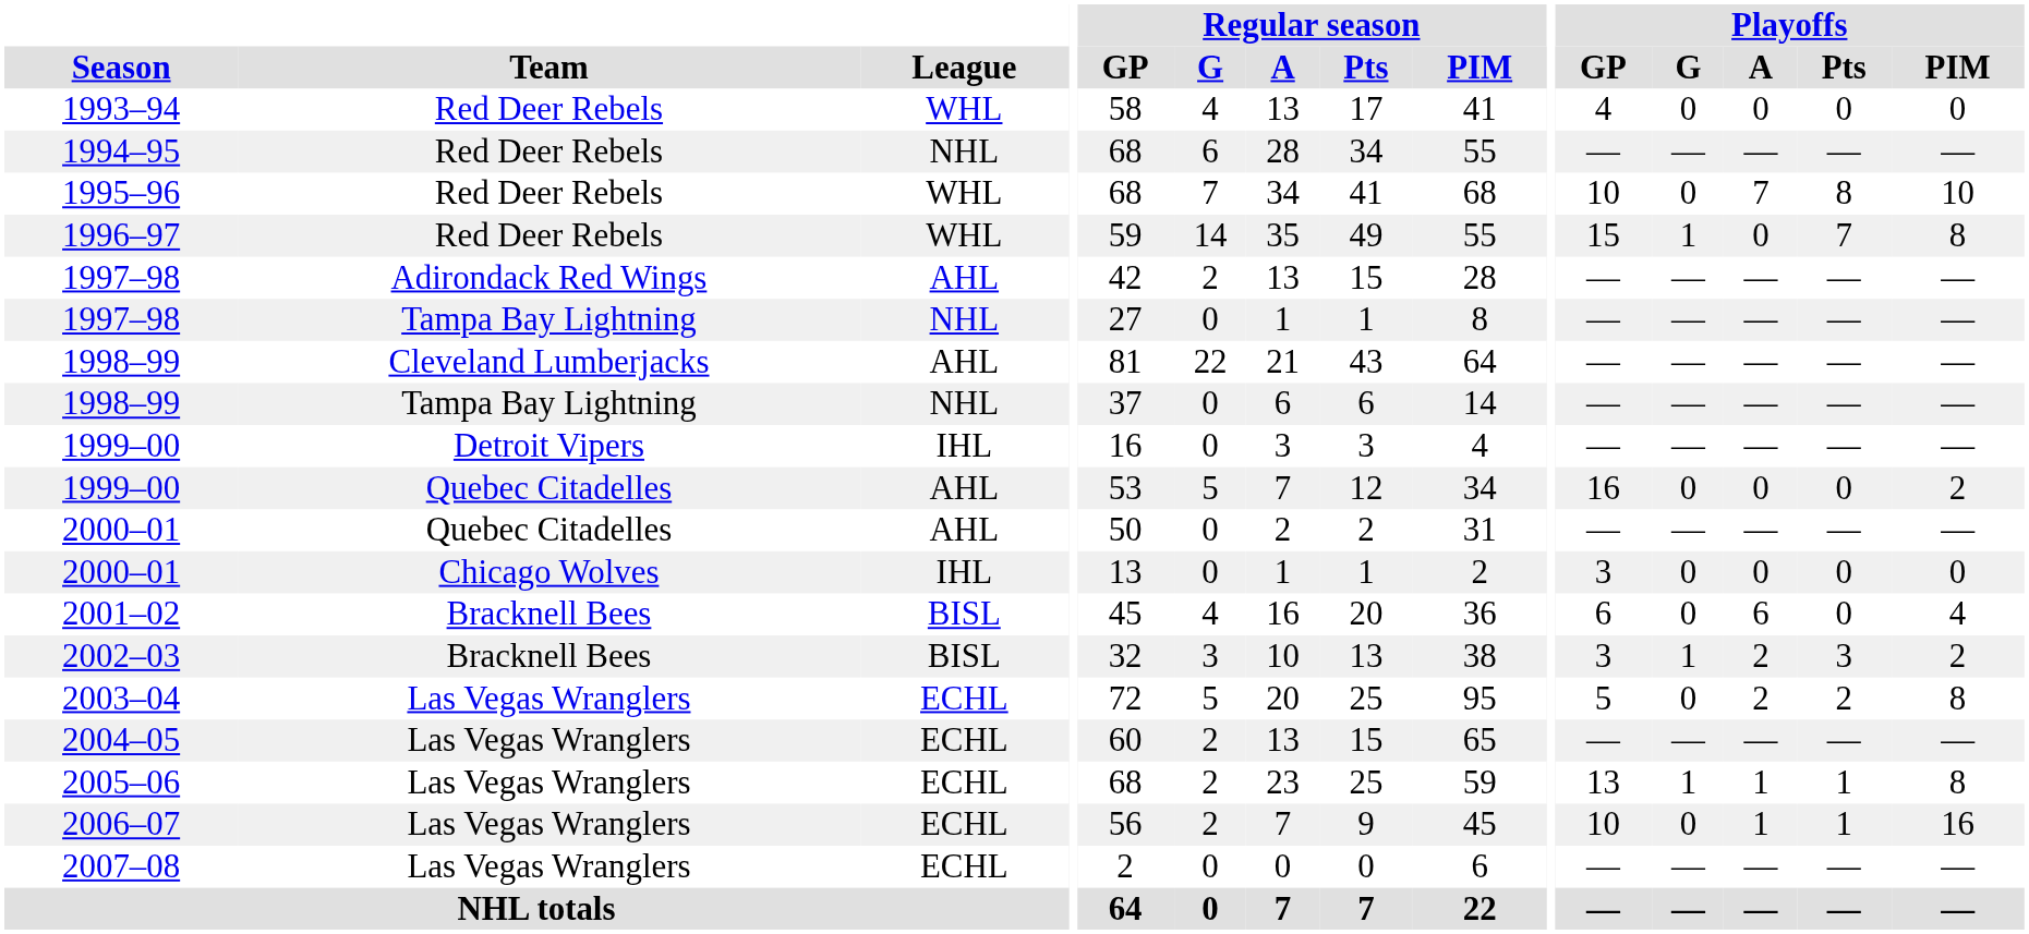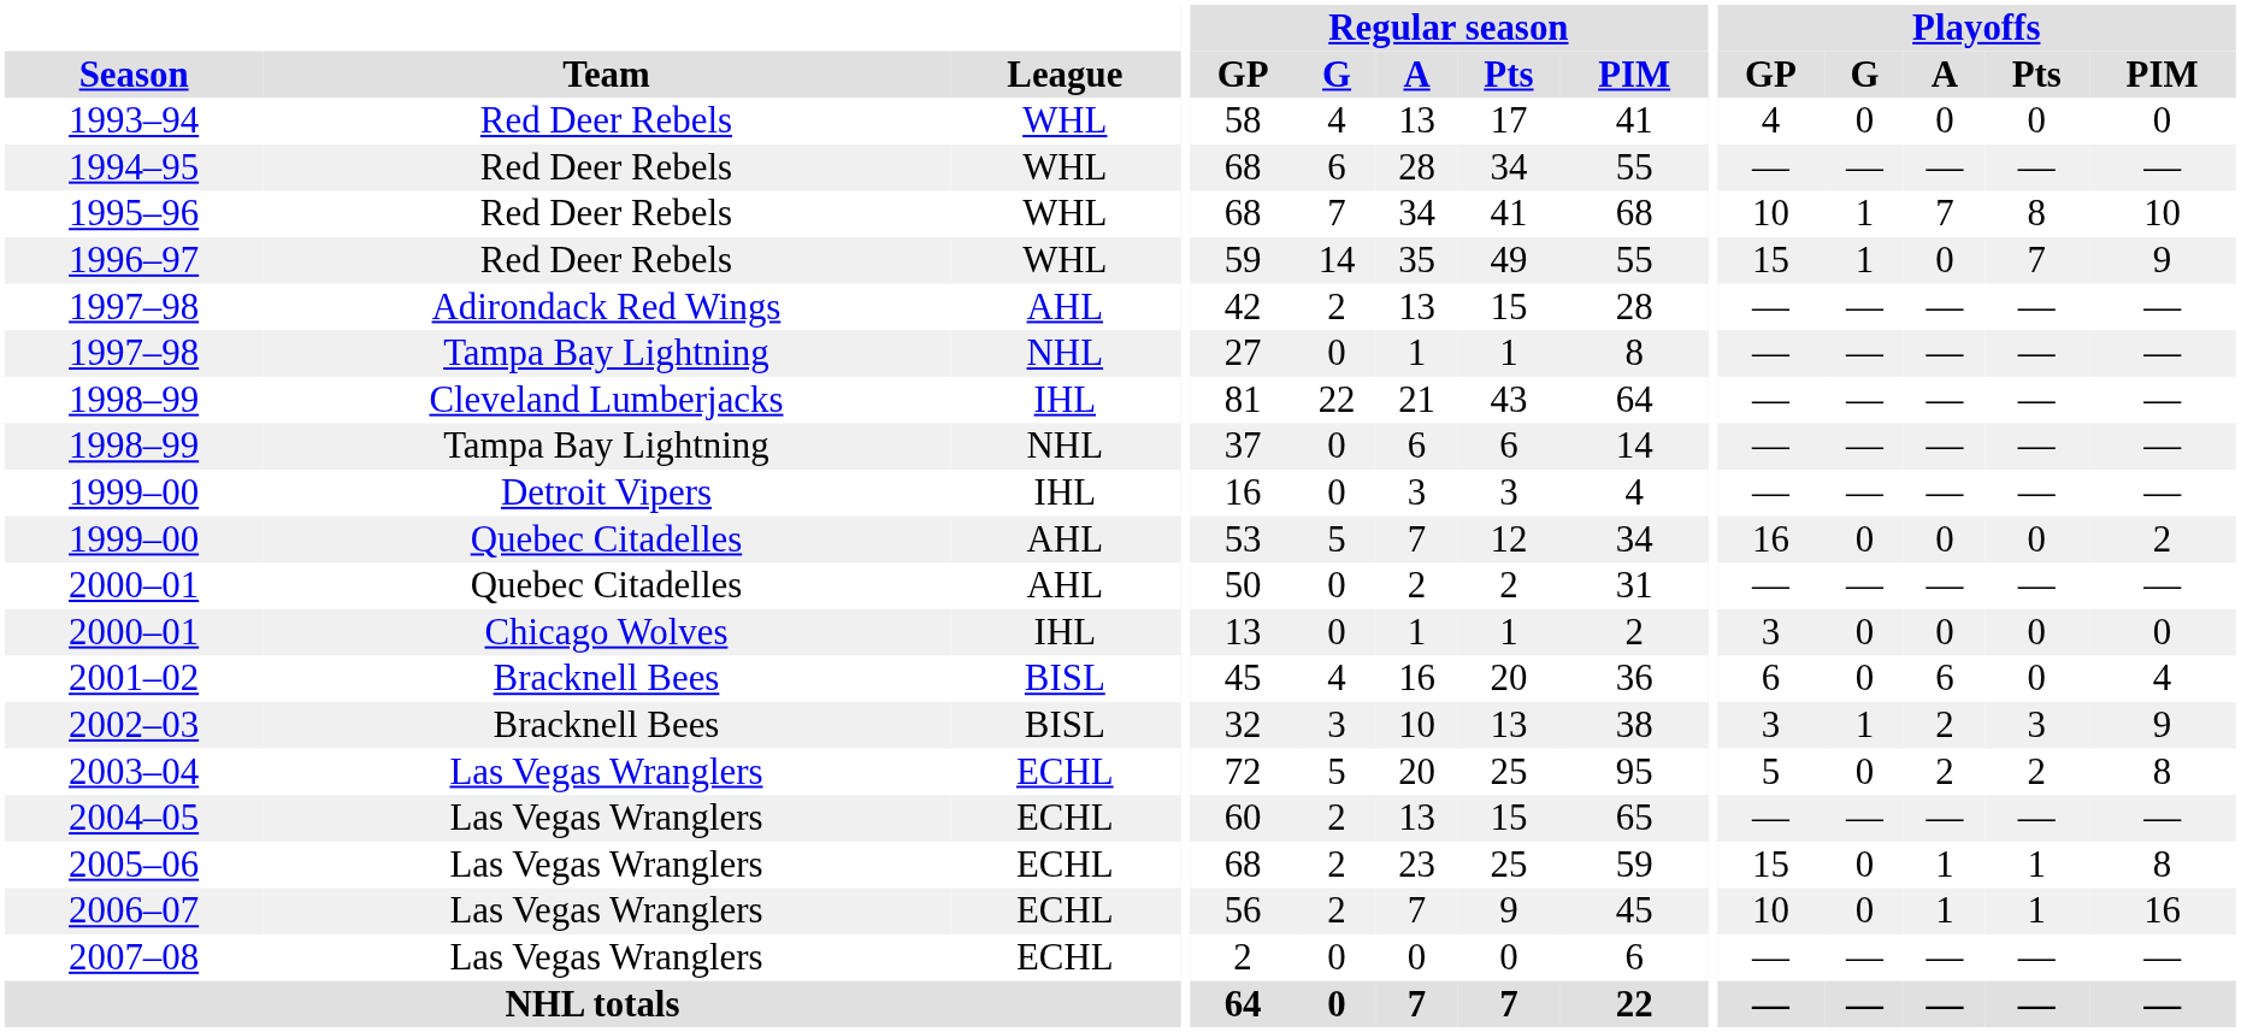1994–95 | League: NHL -> WHL
1995–96 | Playoffs / G: 0 -> 1
1996–97 | Playoffs / PIM: 8 -> 9
1998–99 / Cleveland Lumberjacks | League: AHL -> IHL
2002–03 | Playoffs / PIM: 2 -> 9
2005–06 | Playoffs / GP: 13 -> 15
2005–06 | Playoffs / G: 1 -> 0
